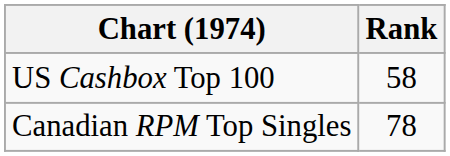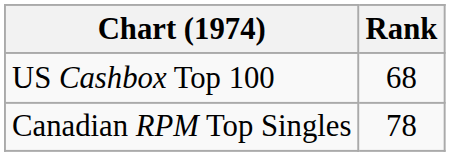US Cashbox Top 100 | Rank: 58 -> 68
